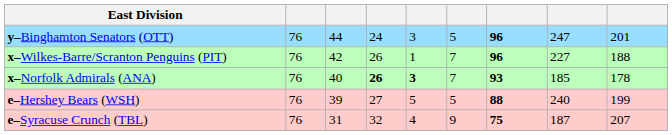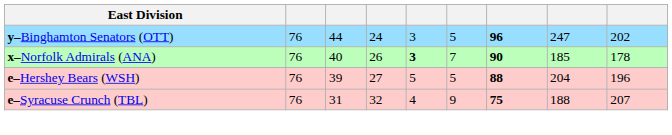y–Binghamton Senators (OTT) | column 9: 201 -> 202
- row: x–Wilkes-Barre/Scranton Penguins (PIT) | 76 | 42 | 26 | 1 | 7 | 96 | 227 | 188
x–Norfolk Admirals (ANA) | column 4: bold -> normal
x–Norfolk Admirals (ANA) | column 7: 93 -> 90
e–Hershey Bears (WSH) | column 8: 240 -> 204
e–Hershey Bears (WSH) | column 9: 199 -> 196
e–Syracuse Crunch (TBL) | column 8: 187 -> 188
